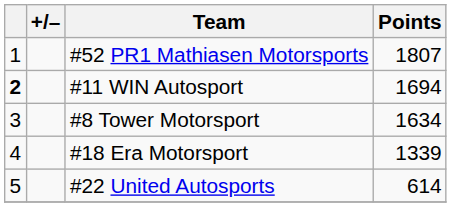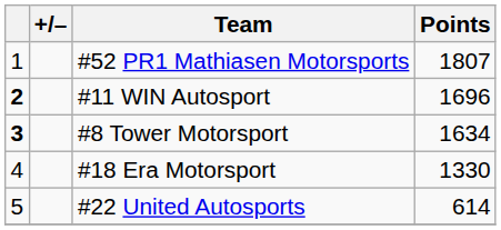#11 WIN Autosport | Points: 1694 -> 1696
#8 Tower Motorsport | column 1: normal -> bold
#18 Era Motorsport | Points: 1339 -> 1330
